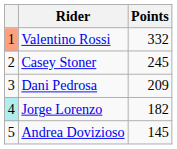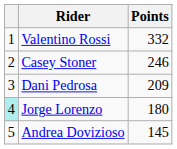Valentino Rossi | column 1: lightsalmon background -> no background
Casey Stoner | Points: 245 -> 246
Jorge Lorenzo | Points: 182 -> 180
